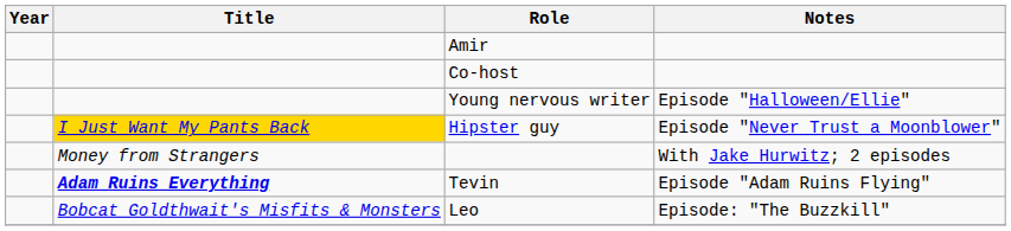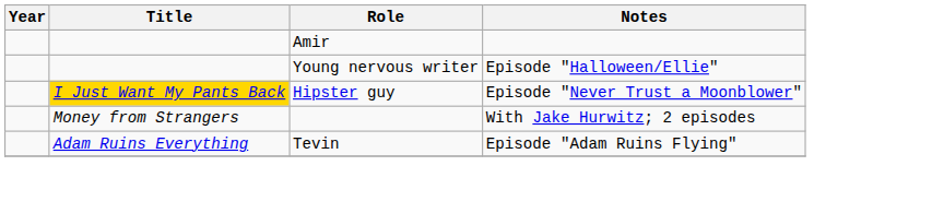- row: Co-host
Tevin | Title: bold -> normal
- row: Bobcat Goldthwait's Misfits & Monsters | Leo | Episode: "The Buzzkill"
